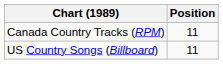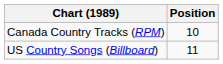Canada Country Tracks (RPM) | Position: 11 -> 10
